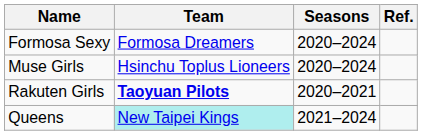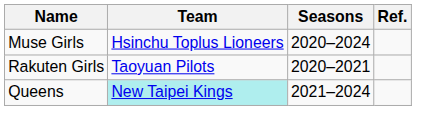- row: Formosa Sexy | Formosa Dreamers | 2020–2024
Rakuten Girls | Team: bold -> normal
